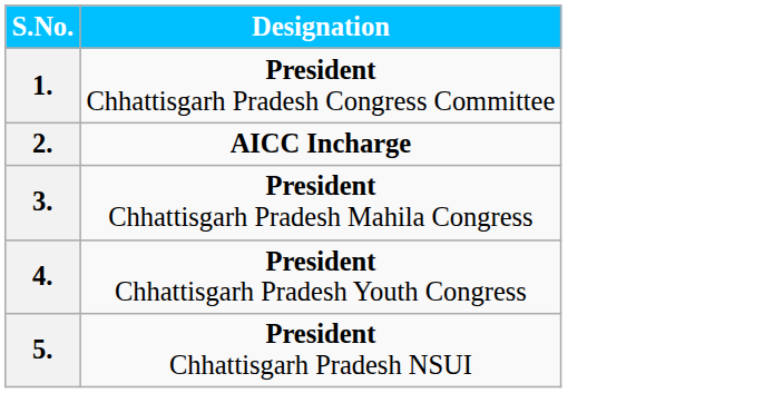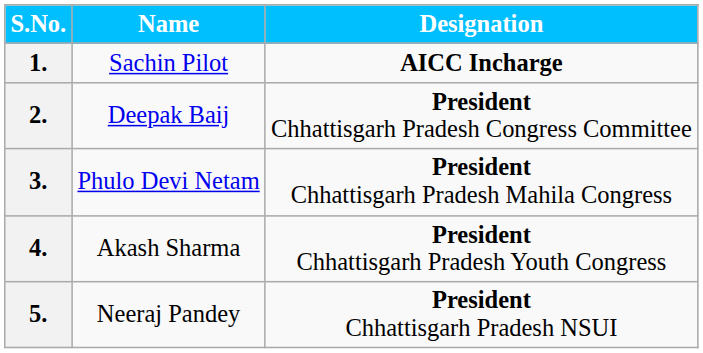+ column: Name | Sachin Pilot | Deepak Baij | Phulo Devi Netam | Akash Sharma | Neeraj Pandey
1. | Designation: President Chhattisgarh Pradesh Congress Committee -> AICC Incharge
2. | Designation: AICC Incharge -> President Chhattisgarh Pradesh Congress Committee
